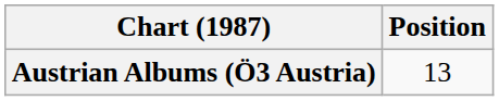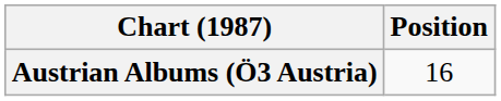Austrian Albums (Ö3 Austria) | Position: 13 -> 16
